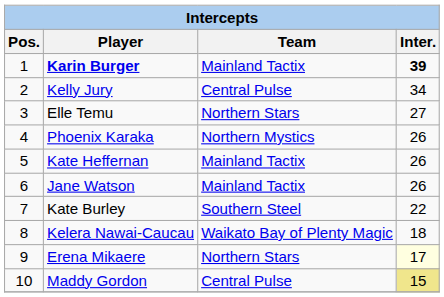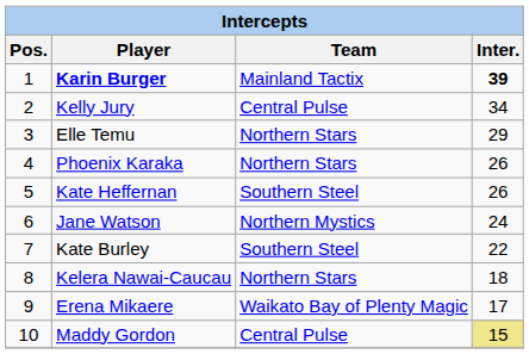Elle Temu | Inter.: 27 -> 29
Phoenix Karaka | Team: Northern Mystics -> Northern Stars
Kate Heffernan | Team: Mainland Tactix -> Southern Steel
Jane Watson | Team: Mainland Tactix -> Northern Mystics
Jane Watson | Inter.: 26 -> 24
Kelera Nawai-Caucau | Team: Waikato Bay of Plenty Magic -> Northern Stars
Erena Mikaere | Team: Northern Stars -> Waikato Bay of Plenty Magic
Erena Mikaere | Inter.: lightyellow background -> no background
